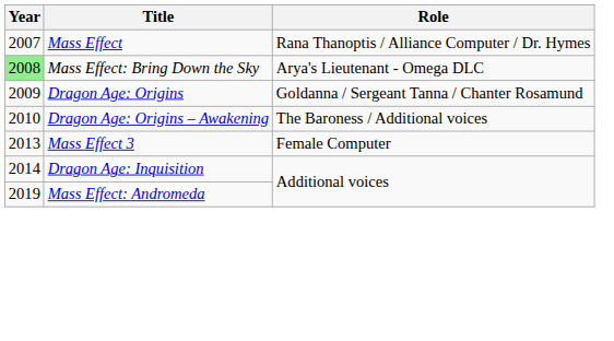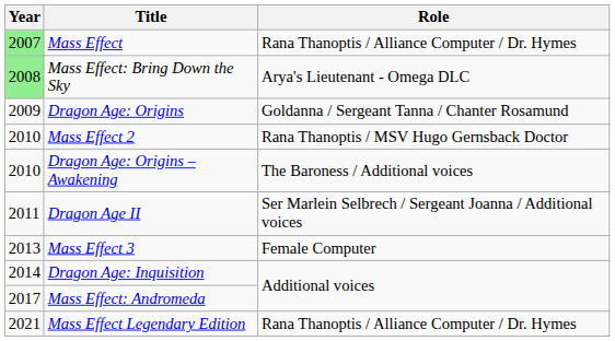Mass Effect | Year: no background -> lightgreen background
+ row: 2010 | Mass Effect 2 | Rana Thanoptis / MSV Hugo Gernsback Doctor
+ row: 2011 | Dragon Age II | Ser Marlein Selbrech / Sergeant Joanna / Additional voices
Mass Effect: Andromeda | Year: 2019 -> 2017
+ row: 2021 | Mass Effect Legendary Edition | Rana Thanoptis / Alliance Computer / Dr. Hymes
